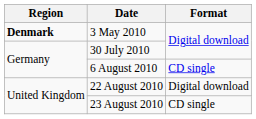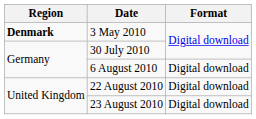6 August 2010 | Format: CD single -> Digital download
23 August 2010 | Format: CD single -> Digital download
